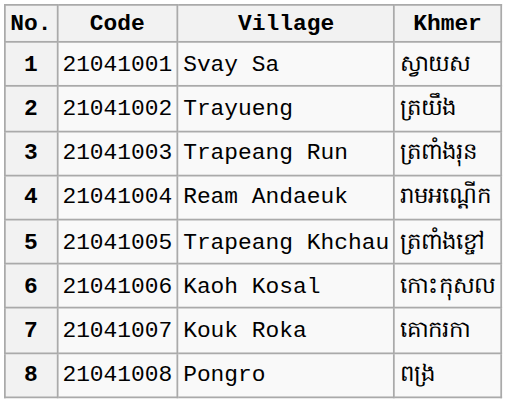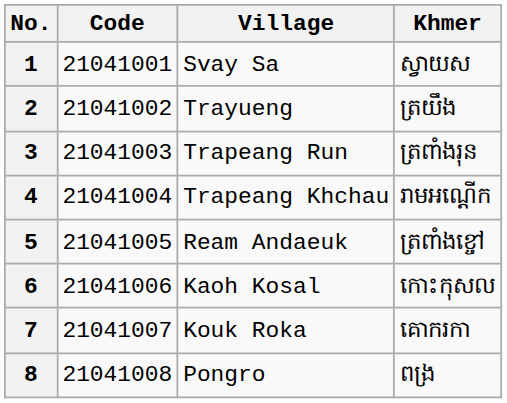4 | Village: Ream Andaeuk -> Trapeang Khchau
5 | Village: Trapeang Khchau -> Ream Andaeuk
